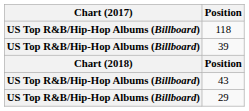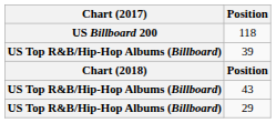118 | Chart (2017): US Top R&B/Hip-Hop Albums (Billboard) -> US Billboard 200
